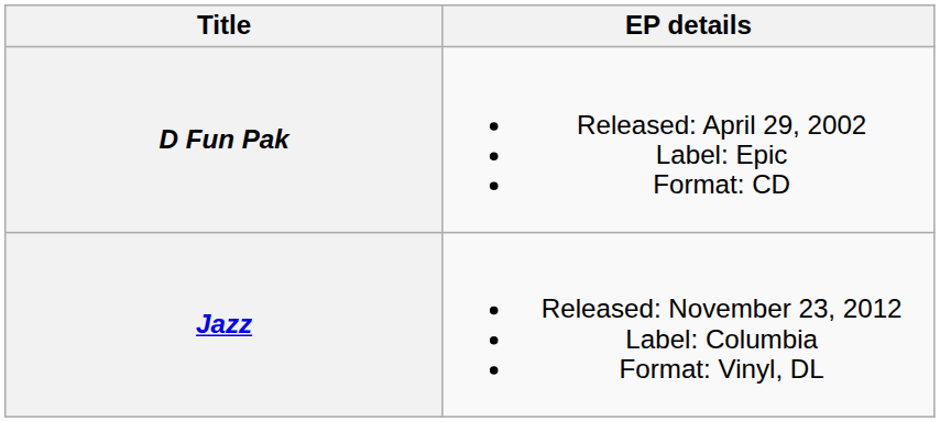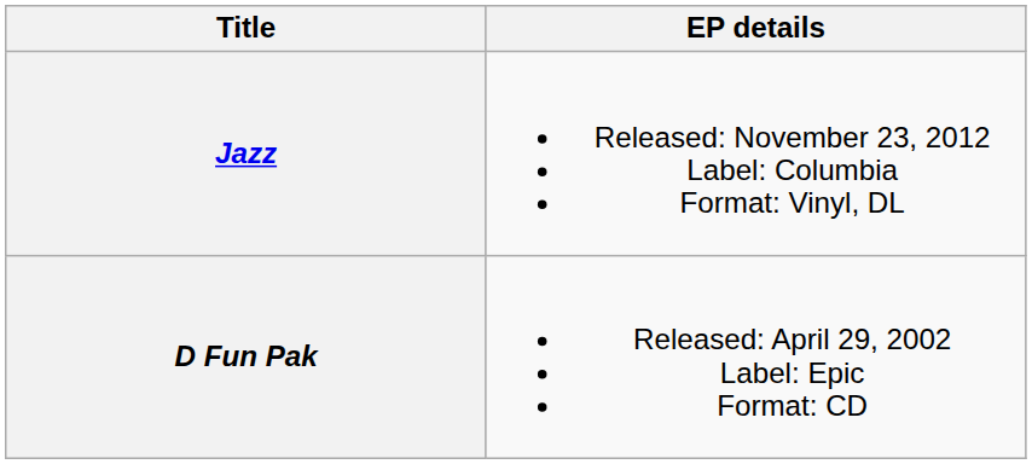rows swapped: D Fun Pak <-> Jazz
